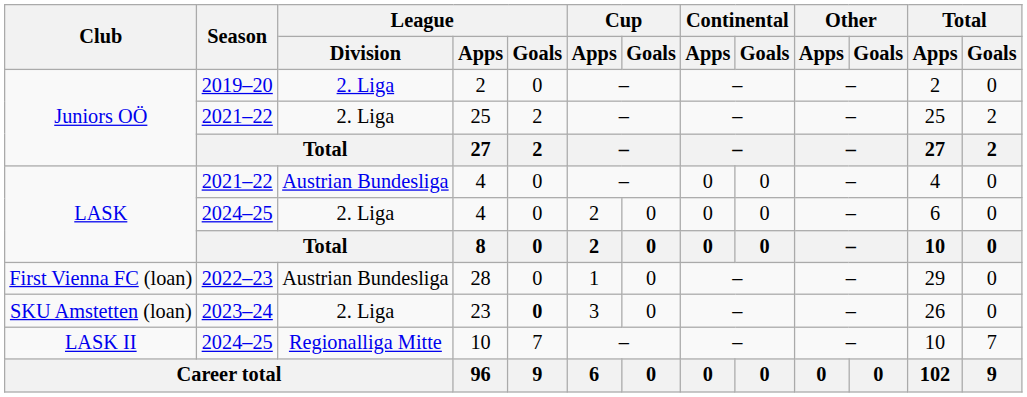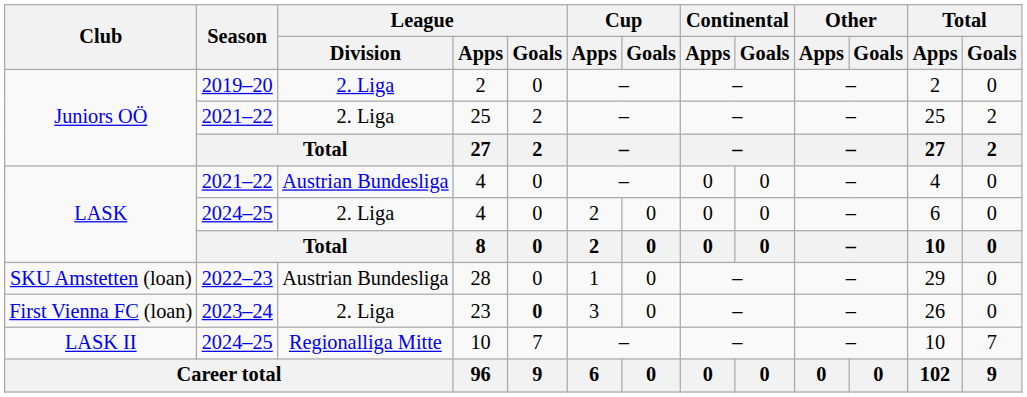28 | Club: First Vienna FC (loan) -> SKU Amstetten (loan)
23 | Club: SKU Amstetten (loan) -> First Vienna FC (loan)
